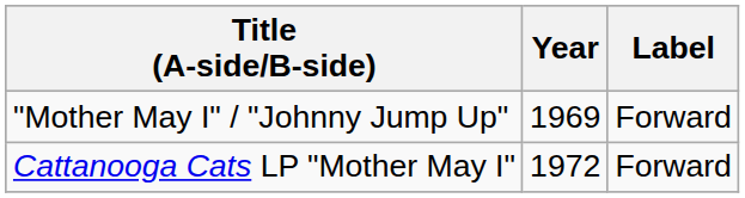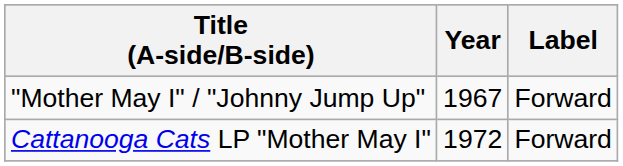"Mother May I" / "Johnny Jump Up" | Year: 1969 -> 1967
